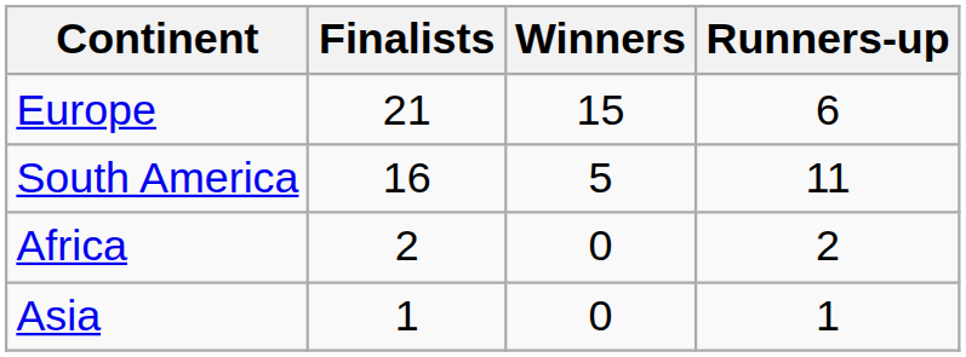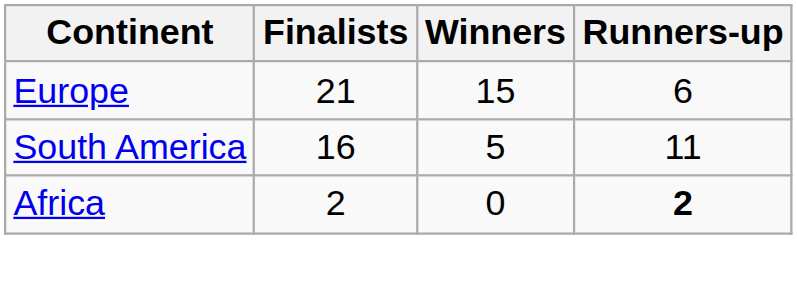Africa | Runners-up: normal -> bold
- row: Asia | 1 | 0 | 1
